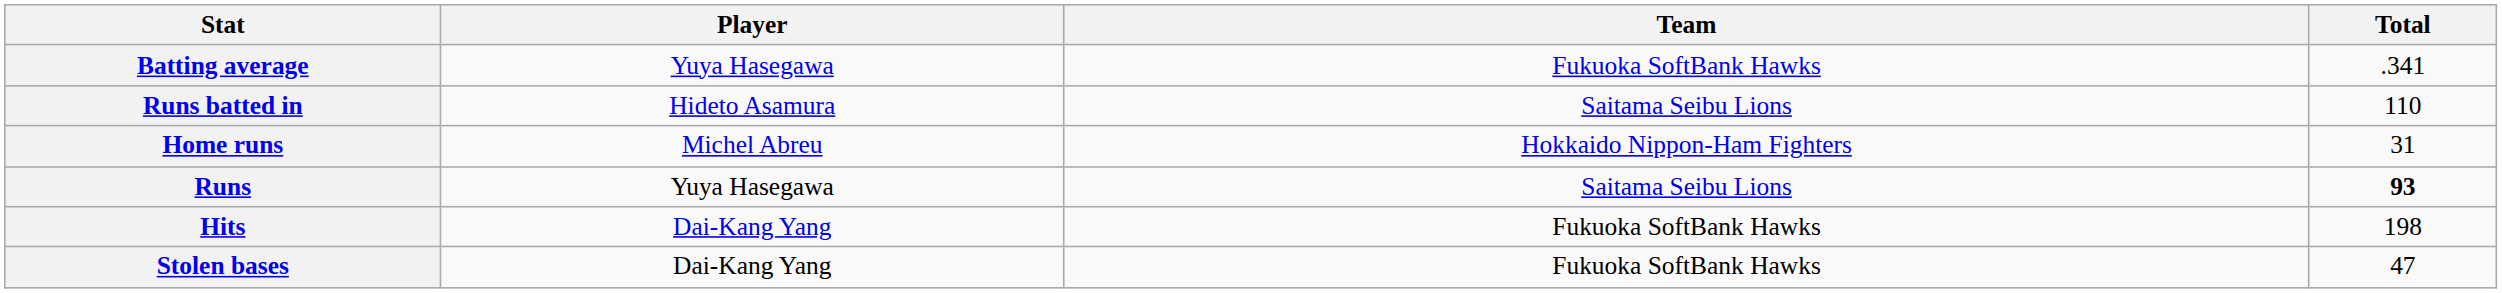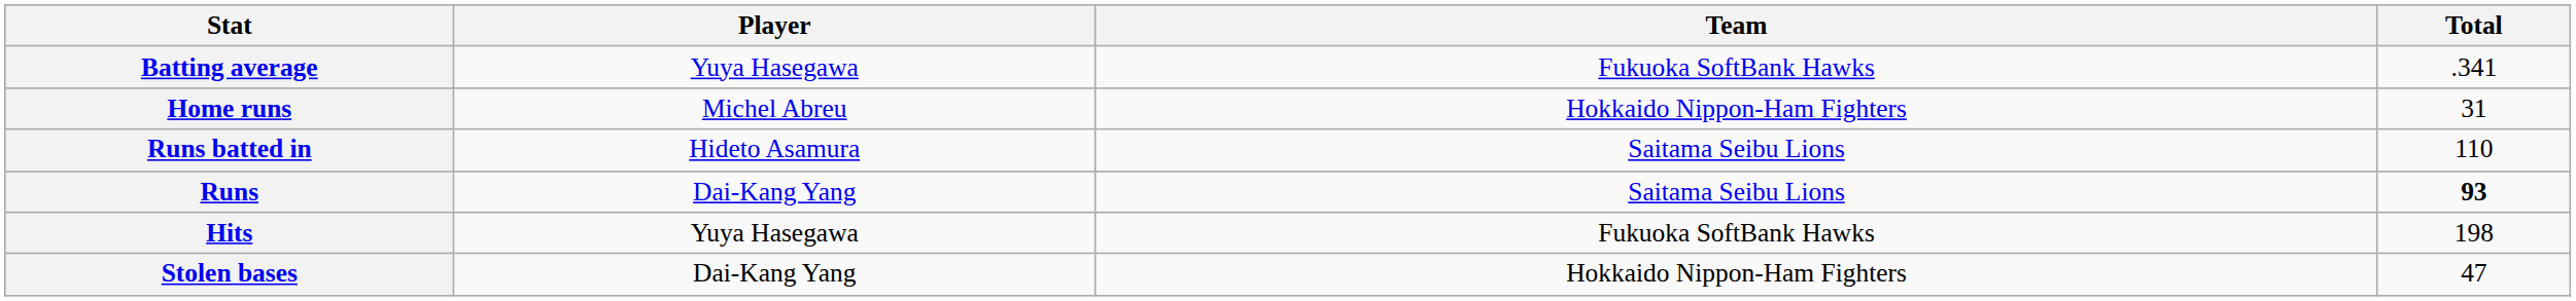rows swapped: Home runs <-> Runs batted in
Runs | Player: Yuya Hasegawa -> Dai-Kang Yang
Hits | Player: Dai-Kang Yang -> Yuya Hasegawa
Stolen bases | Team: Fukuoka SoftBank Hawks -> Hokkaido Nippon-Ham Fighters
